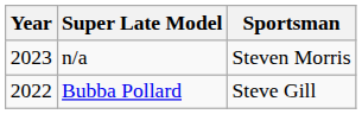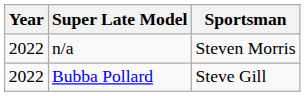n/a | Year: 2023 -> 2022
